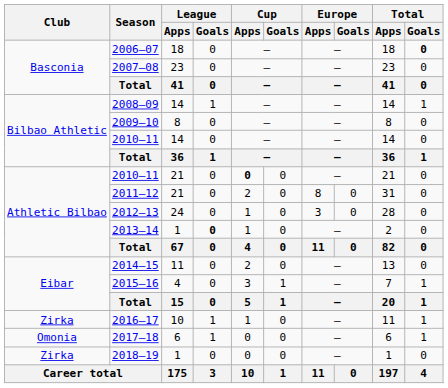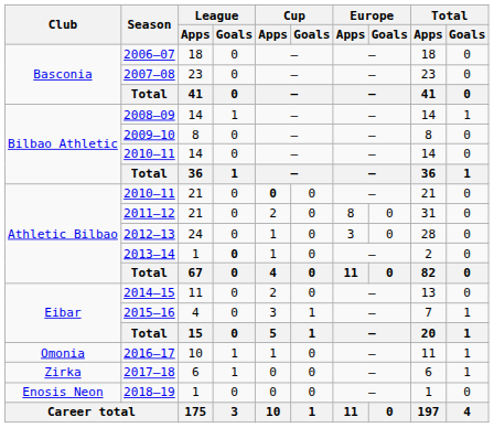2006–07 | Total / Goals: bold -> normal
2016–17 | Club: Zirka -> Omonia
2017–18 | Club: Omonia -> Zirka
2018–19 | Club: Zirka -> Enosis Neon
